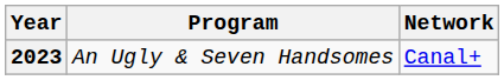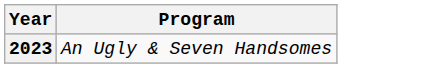- column: Network | Canal+
